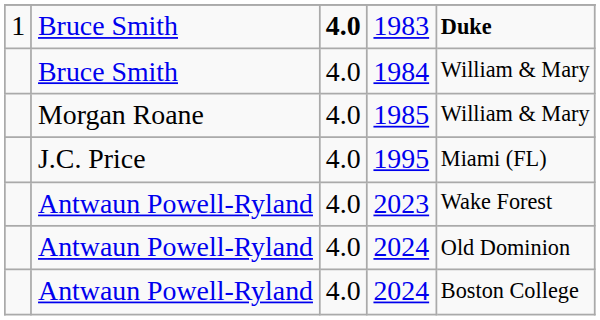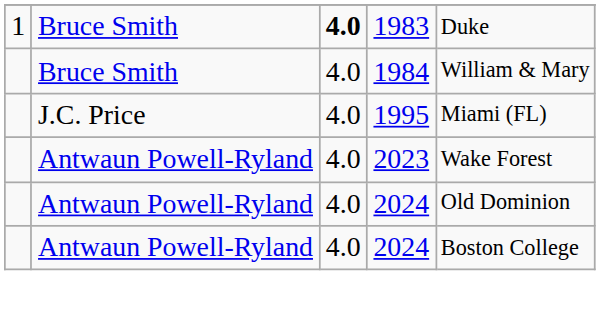1983 | column 5: bold -> normal
- row: Morgan Roane | 4.0 | 1985 | William & Mary
